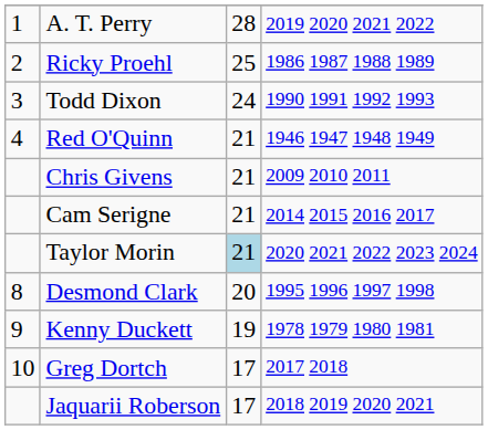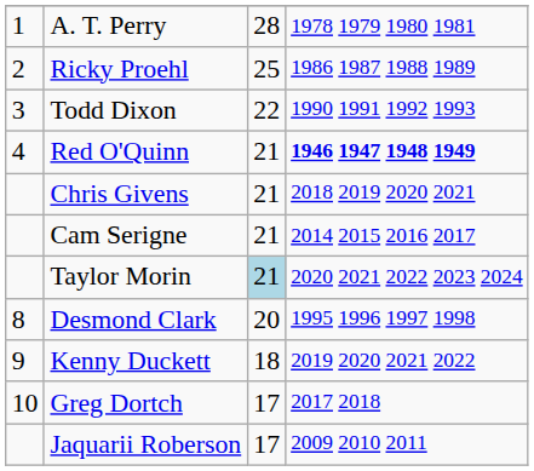A. T. Perry | column 4: 2019 2020 2021 2022 -> 1978 1979 1980 1981
Todd Dixon | column 3: 24 -> 22
Red O'Quinn | column 4: normal -> bold
Chris Givens | column 4: 2009 2010 2011 -> 2018 2019 2020 2021
Kenny Duckett | column 3: 19 -> 18
Kenny Duckett | column 4: 1978 1979 1980 1981 -> 2019 2020 2021 2022
Jaquarii Roberson | column 4: 2018 2019 2020 2021 -> 2009 2010 2011
